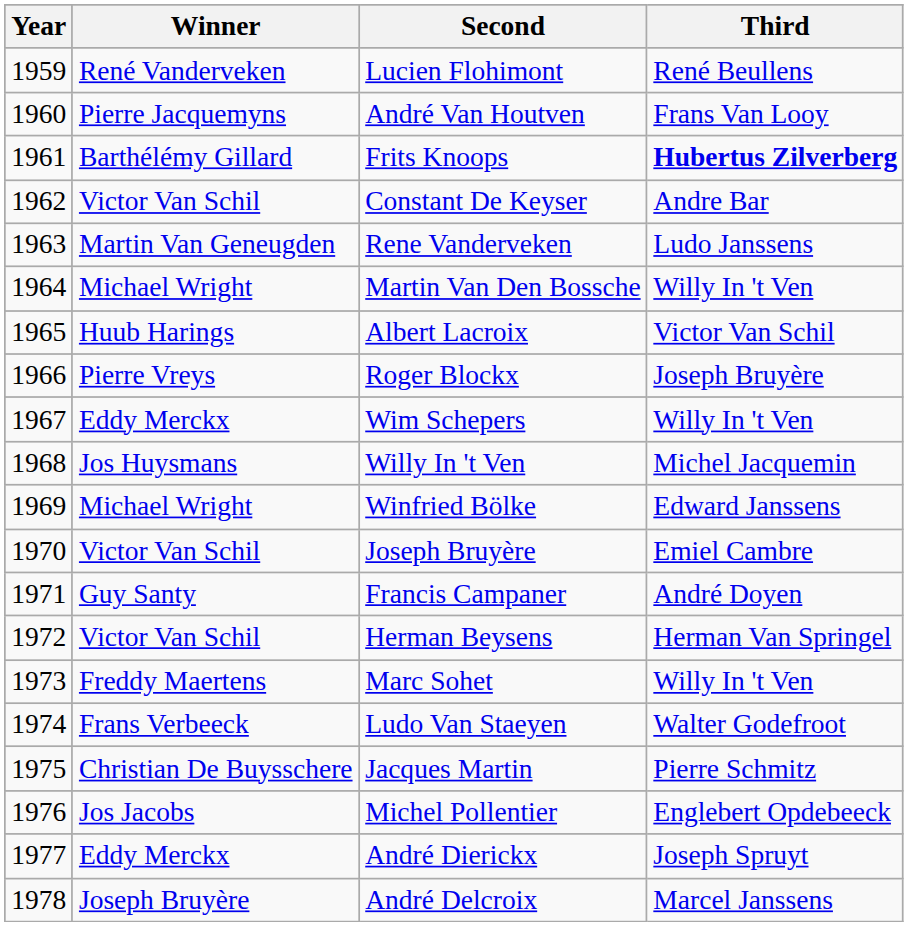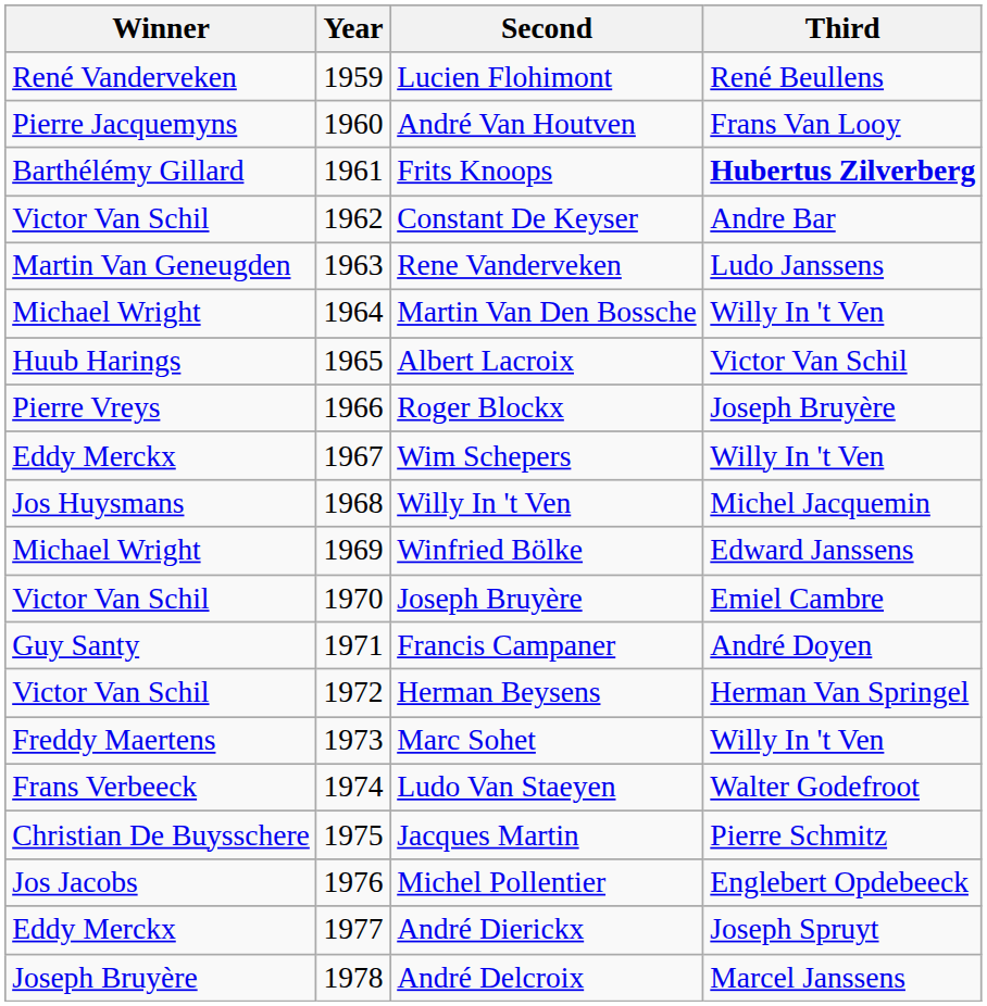columns swapped: Year <-> Winner
